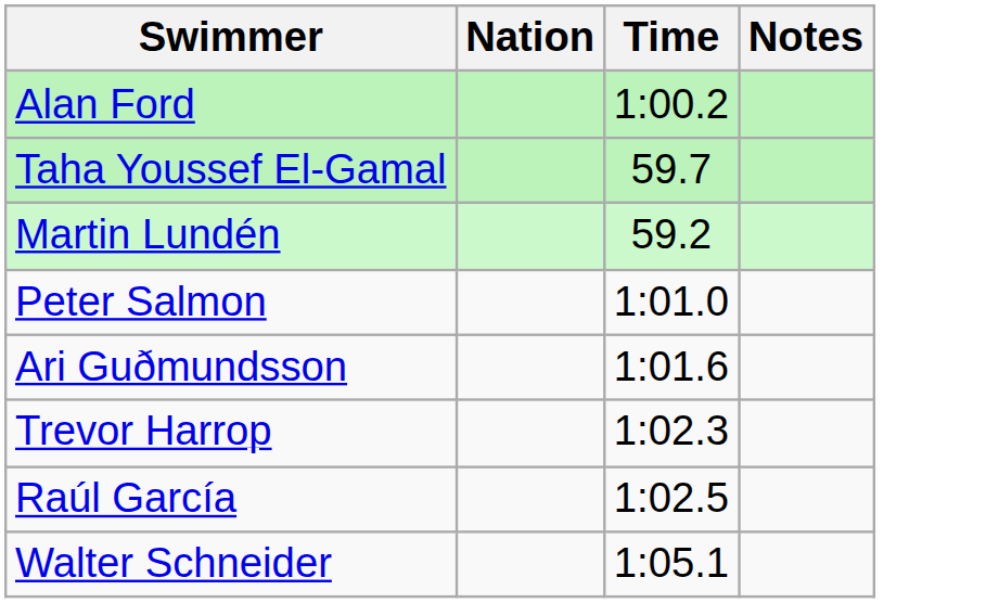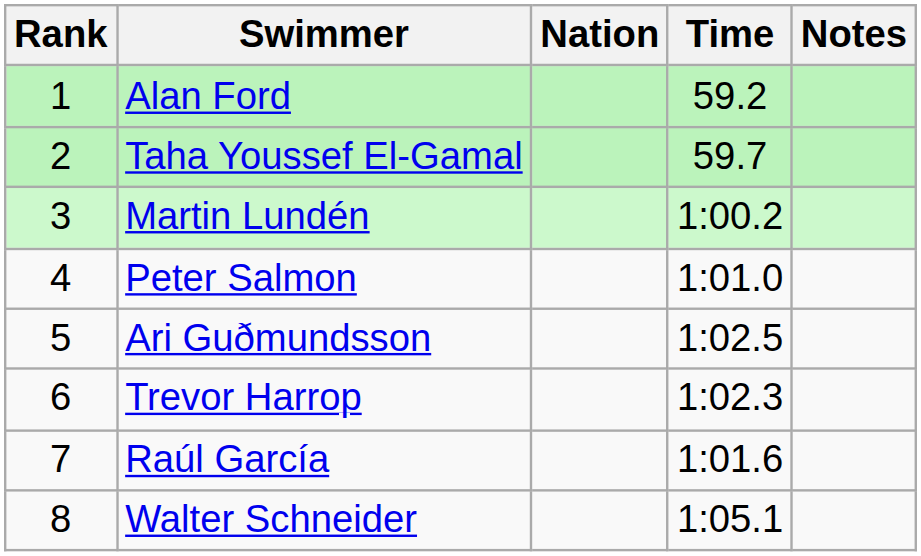+ column: Rank | 1 | 2 | 3 | 4 | 5 | 6 | 7 | 8
Alan Ford | Time: 1:00.2 -> 59.2
Martin Lundén | Time: 59.2 -> 1:00.2
Ari Guðmundsson | Time: 1:01.6 -> 1:02.5
Raúl García | Time: 1:02.5 -> 1:01.6
